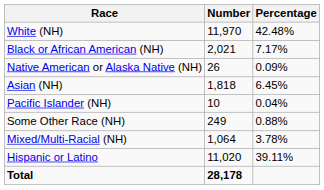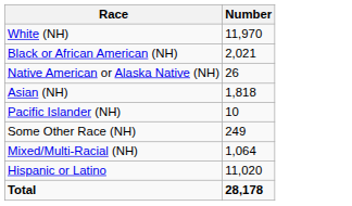- column: Percentage | 42.48% | 7.17% | 0.09% | 6.45% | 0.04% | 0.88% | 3.78% | 39.11%
